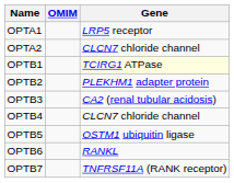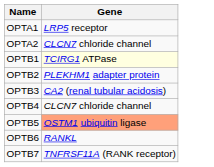- column: OMIM
OPTB5 | Gene: no background -> lightsalmon background
